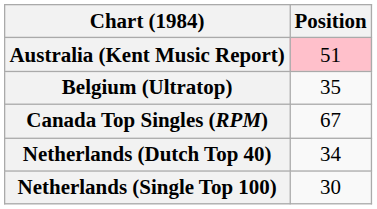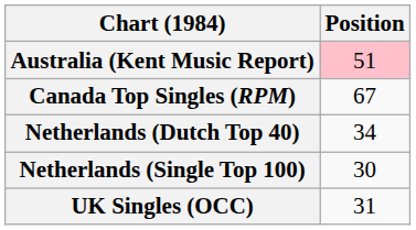- row: Belgium (Ultratop) | 35
+ row: UK Singles (OCC) | 31
